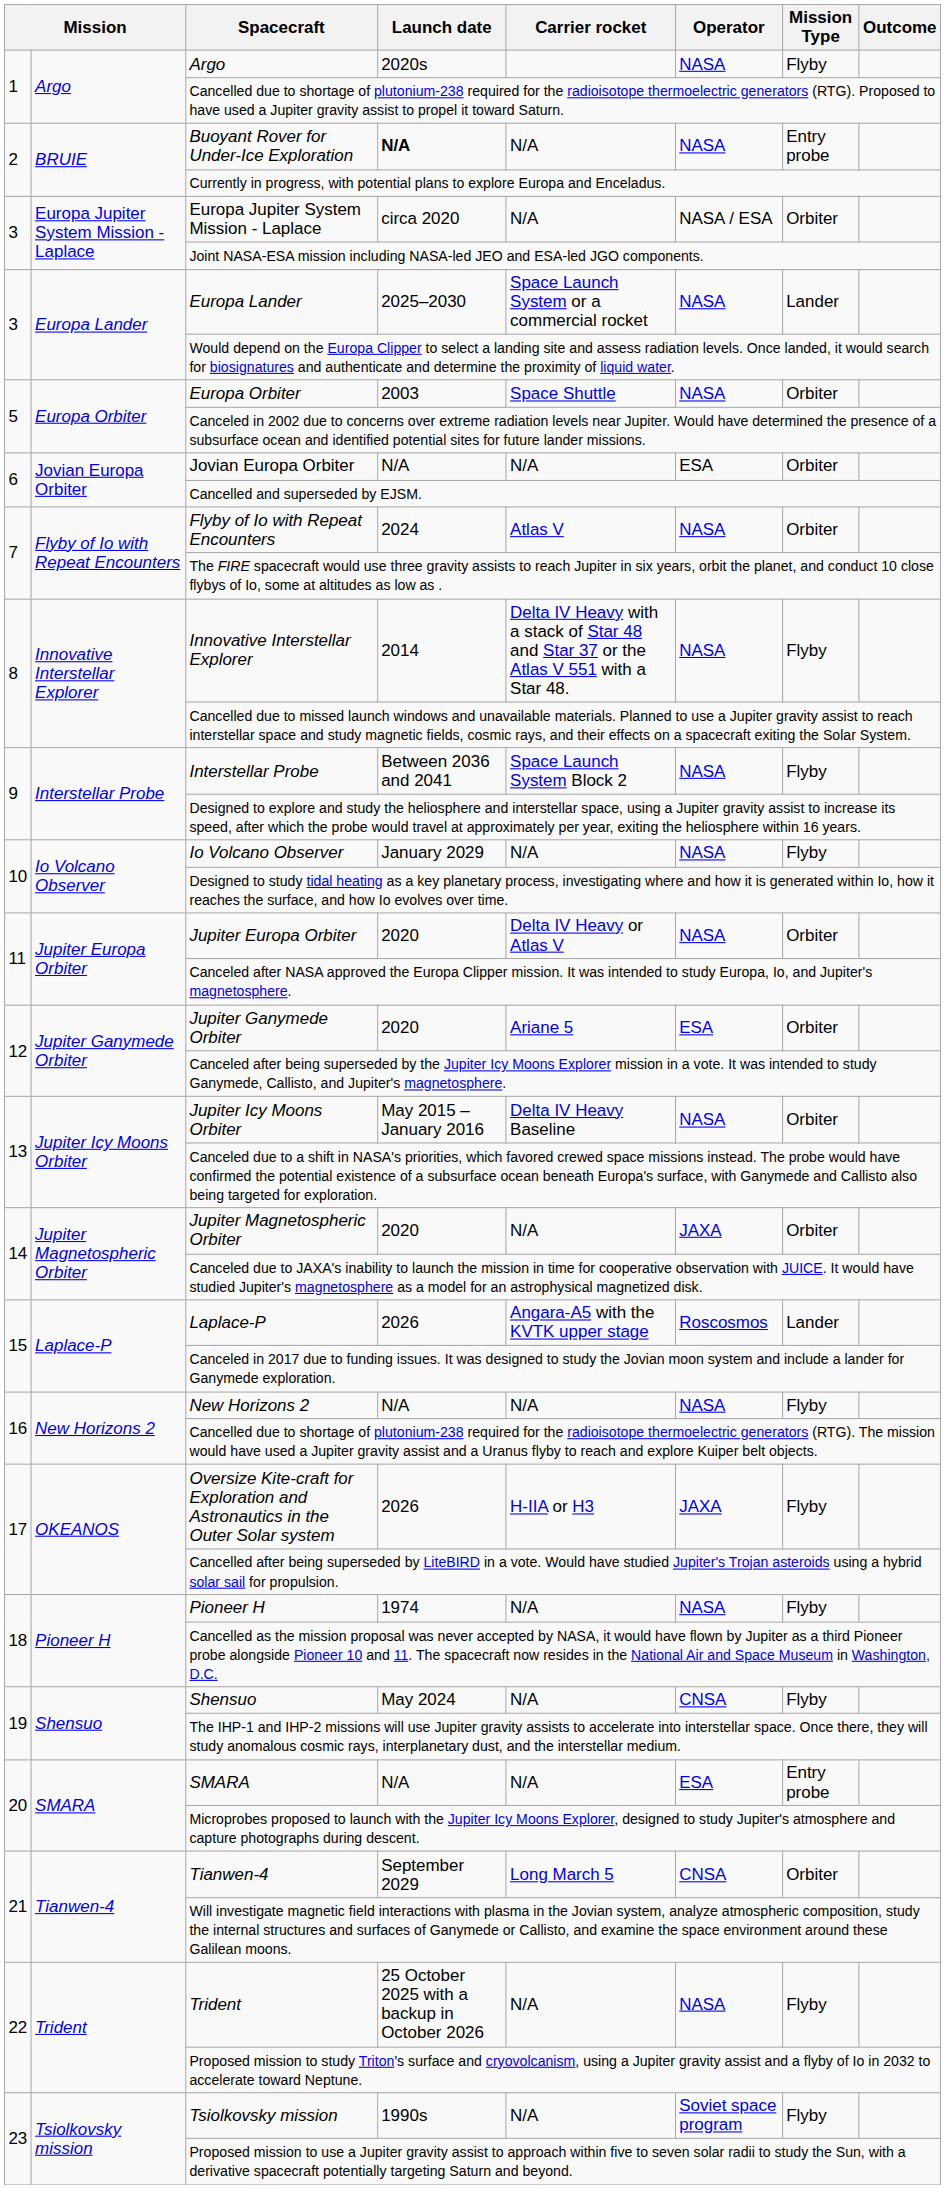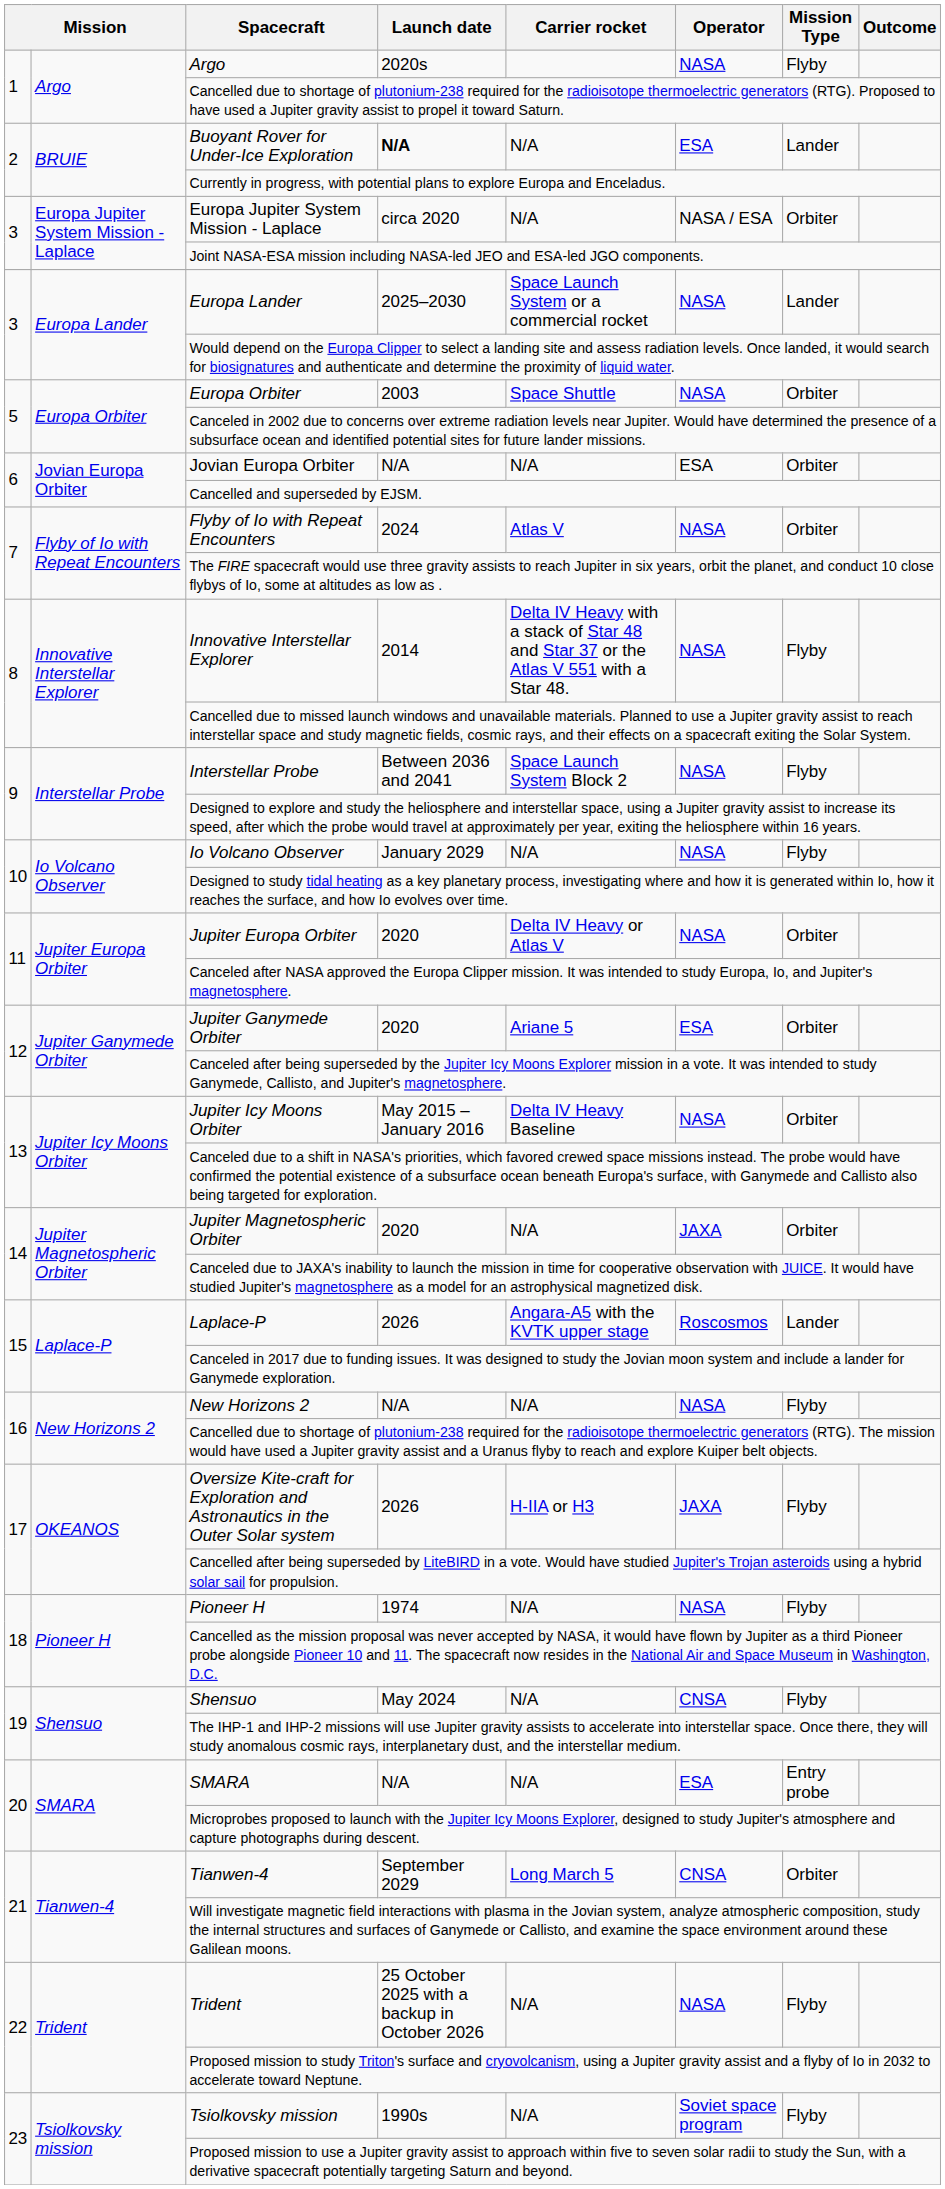Buoyant Rover for Under-Ice Exploration | Operator: NASA -> ESA
Buoyant Rover for Under-Ice Exploration | Mission Type: Entry probe -> Lander
